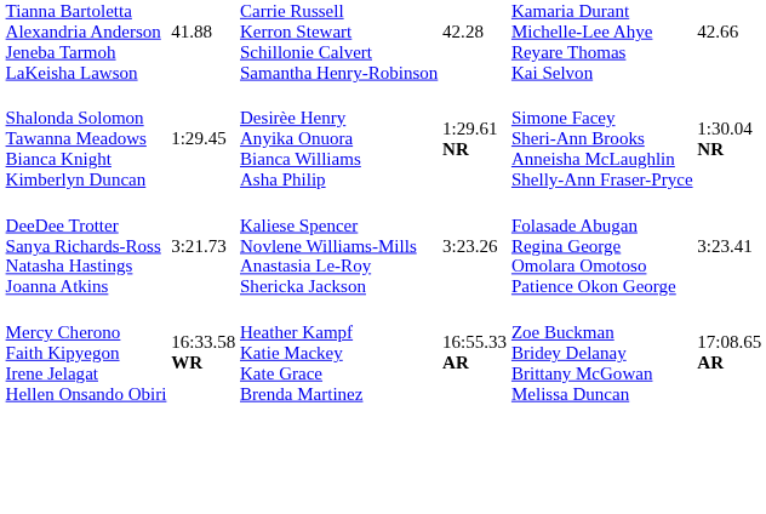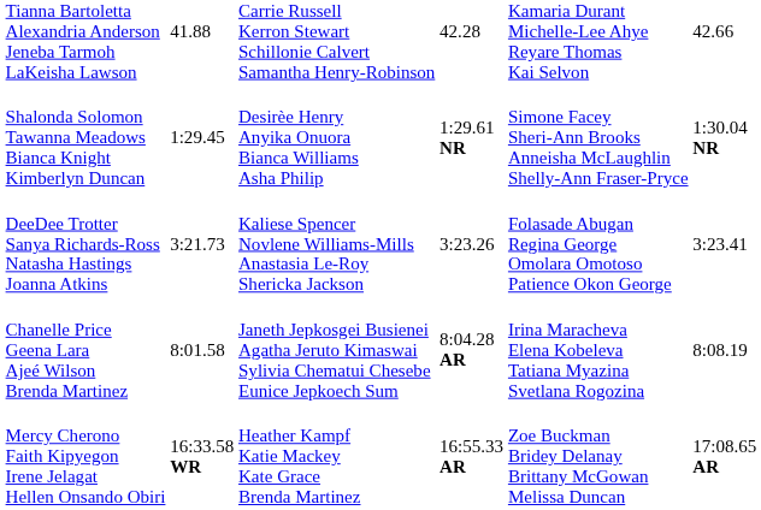+ row: Chanelle Price Geena Lara Ajeé Wilson Brenda Martinez | 8:01.58 | Janeth Jepkosgei Busienei Agatha Jeruto Kimaswai Sylivia Chematui Chesebe Eunice Jepkoech Sum | 8:04.28 AR | Irina Maracheva Elena Kobeleva Tatiana Myazina Svetlana Rogozina | 8:08.19
